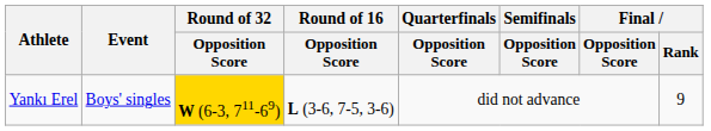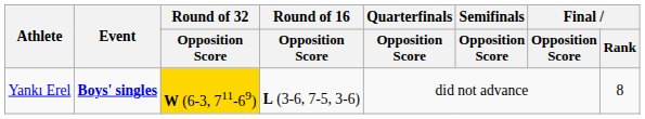Yankı Erel | Event: normal -> bold
Yankı Erel | Final / Rank: 9 -> 8
